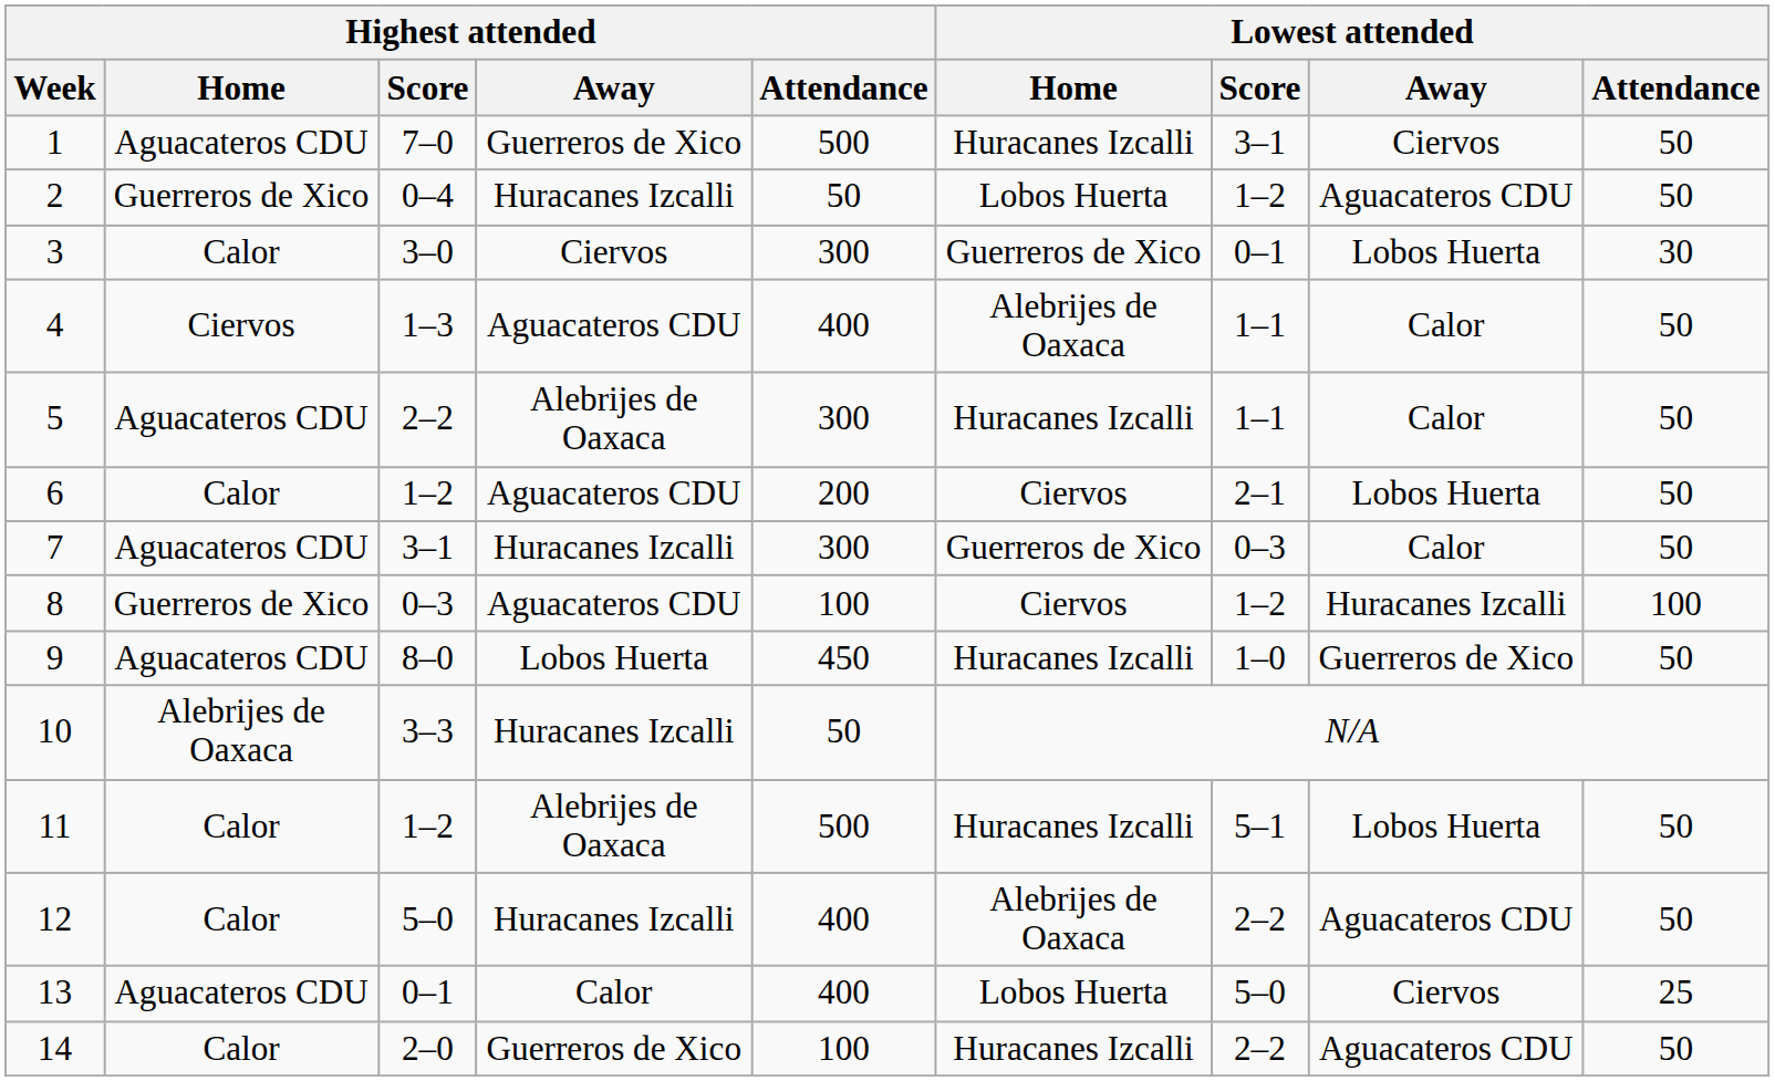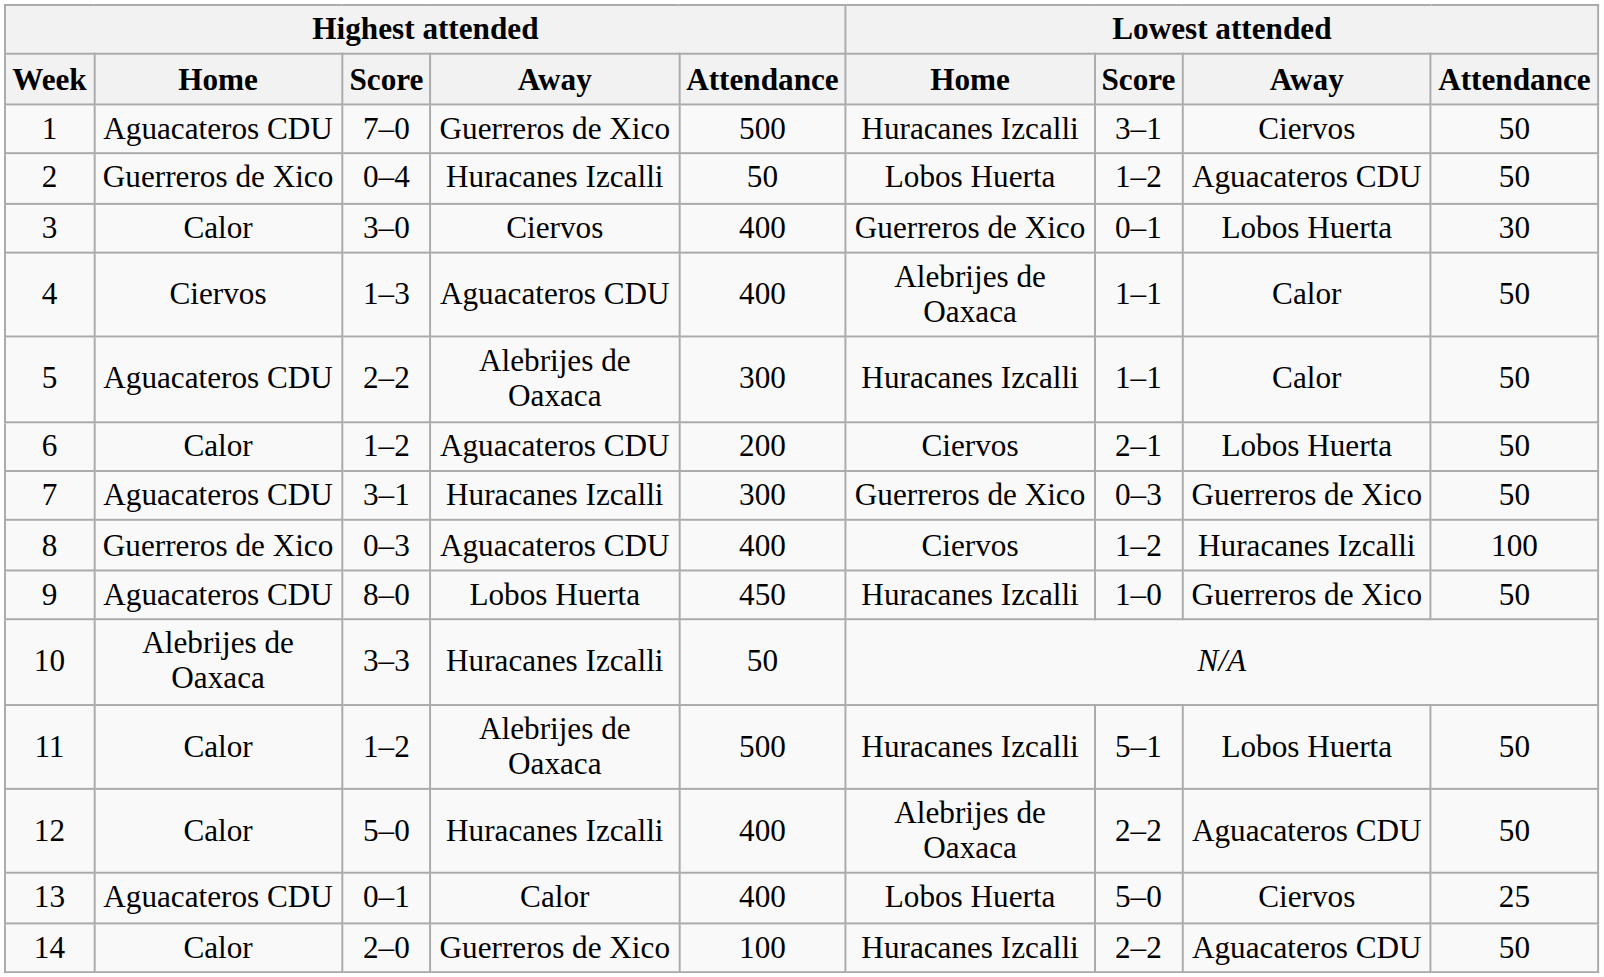3 | Highest attended / Attendance: 300 -> 400
7 | Lowest attended / Away: Calor -> Guerreros de Xico
8 | Highest attended / Attendance: 100 -> 400
